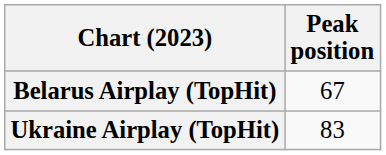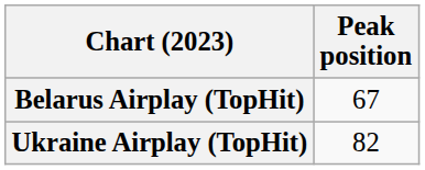Ukraine Airplay (TopHit) | Peak position: 83 -> 82
